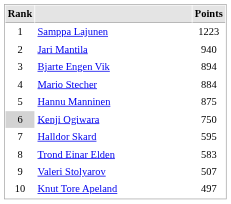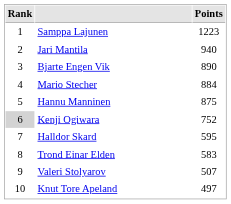Bjarte Engen Vik | Points: 894 -> 890
Kenji Ogiwara | Points: 750 -> 752
